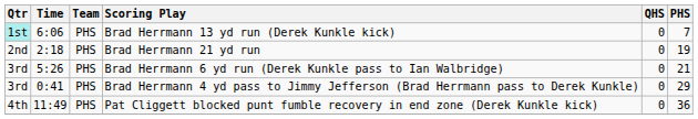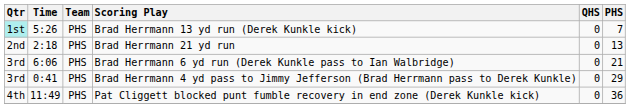Brad Herrmann 13 yd run (Derek Kunkle kick) | Time: 6:06 -> 5:26
Brad Herrmann 21 yd run | PHS: 19 -> 13
Brad Herrmann 6 yd run (Derek Kunkle pass to Ian Walbridge) | Time: 5:26 -> 6:06
